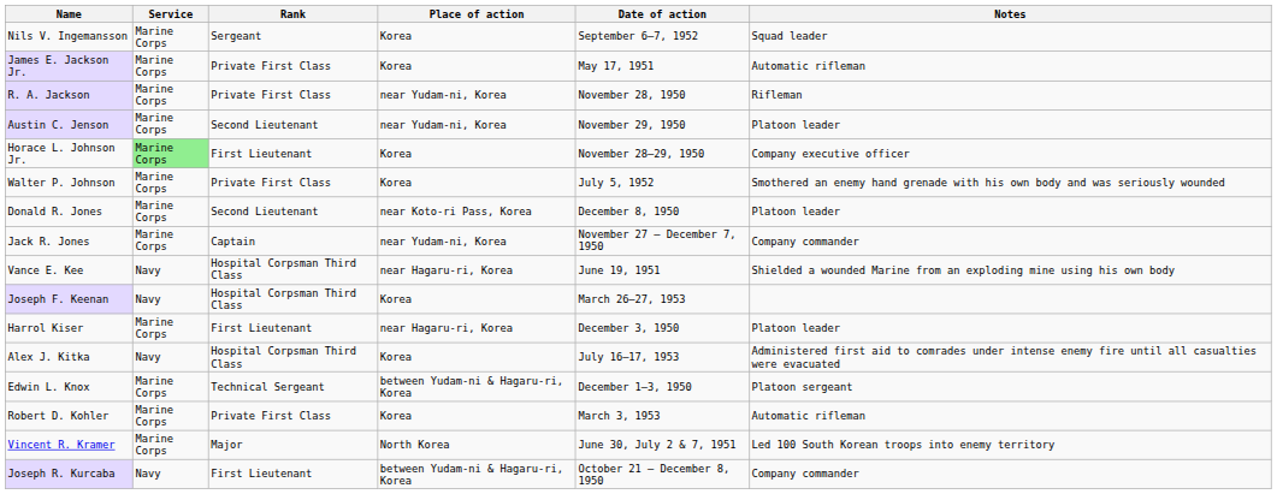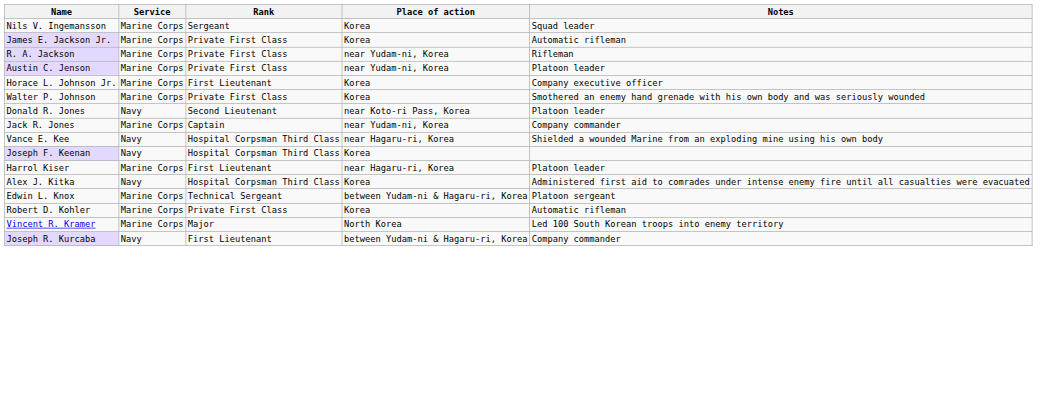- column: Date of action | September 6–7, 1952 | May 17, 1951 | November 28, 1950 | November 29, 1950 | November 28–29, 1950 | July 5, 1952 | December 8, 1950 | November 27 – December 7, 1950 | June 19, 1951 | March 26–27, 1953 | December 3, 1950 | July 16–17, 1953 | December 1–3, 1950 | March 3, 1953 | June 30, July 2 & 7, 1951 | October 21 – December 8, 1950
Austin C. Jenson | Rank: Second Lieutenant -> Private First Class
Horace L. Johnson Jr. | Service: lightgreen background -> no background
Donald R. Jones | Service: Marine Corps -> Navy
